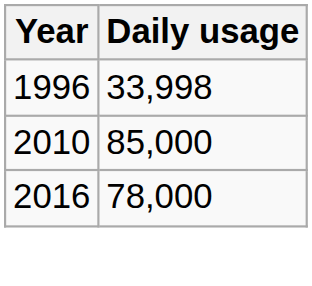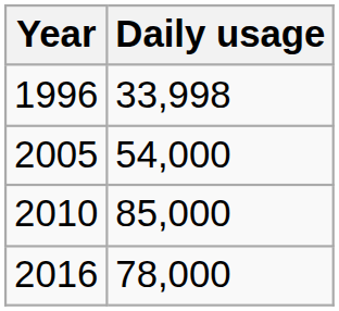+ row: 2005 | 54,000
